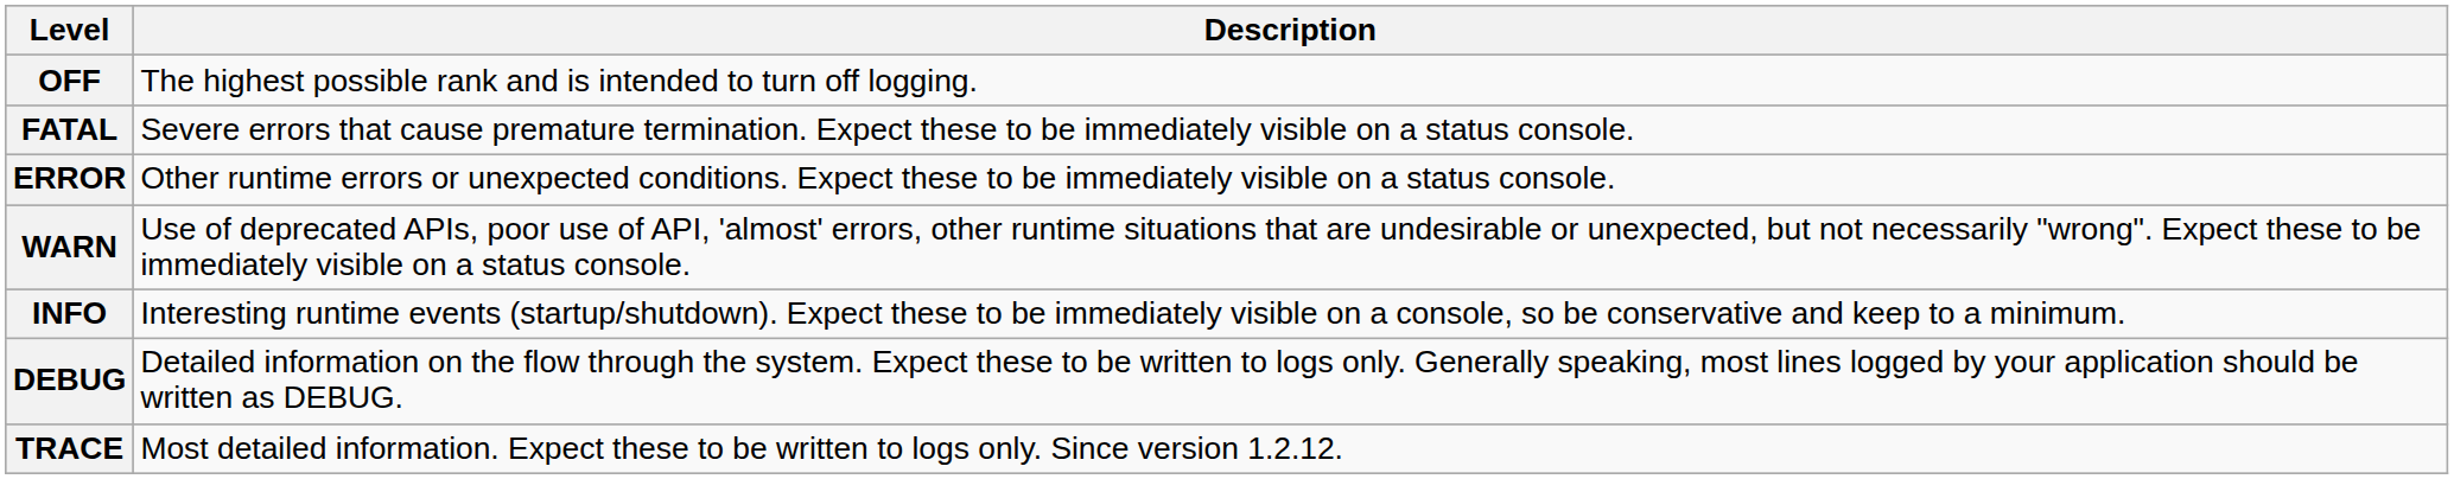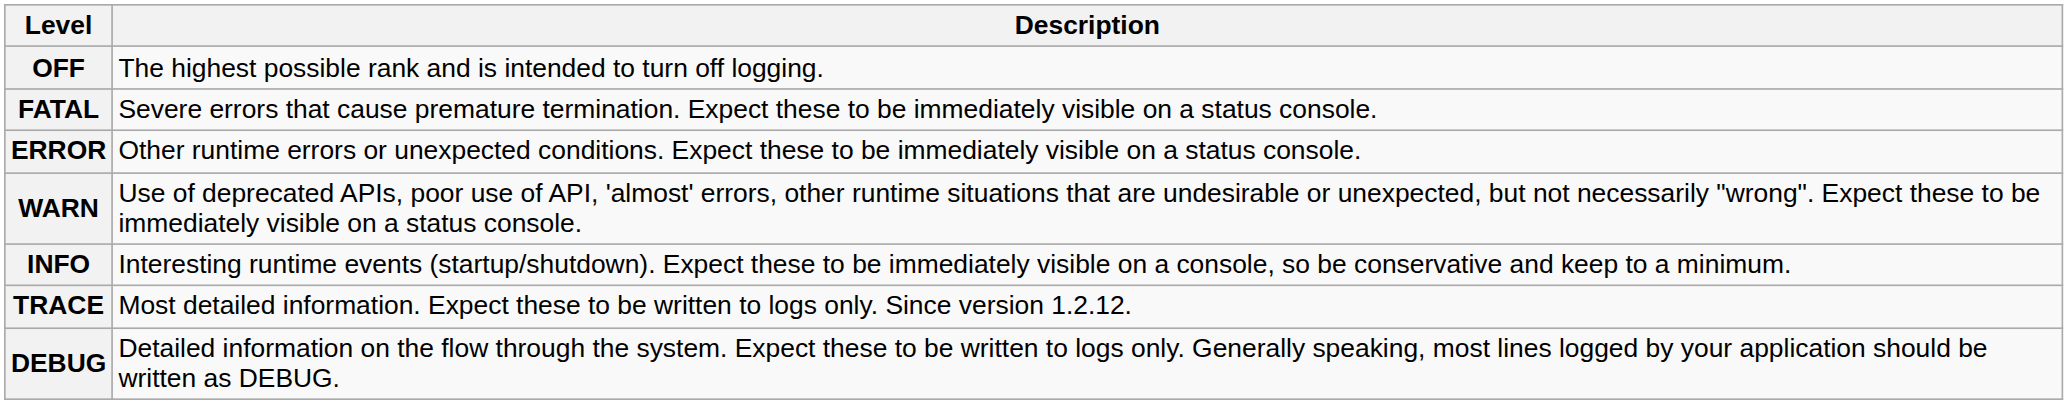rows swapped: DEBUG <-> TRACE
